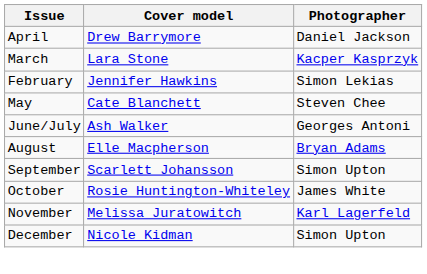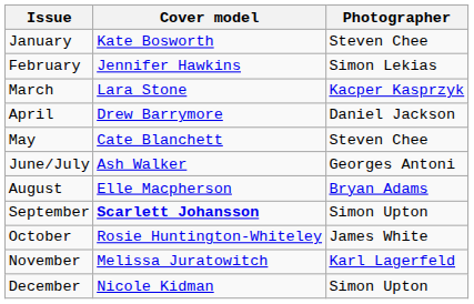+ row: January | Kate Bosworth | Steven Chee
rows swapped: February <-> April
September | Cover model: normal -> bold
